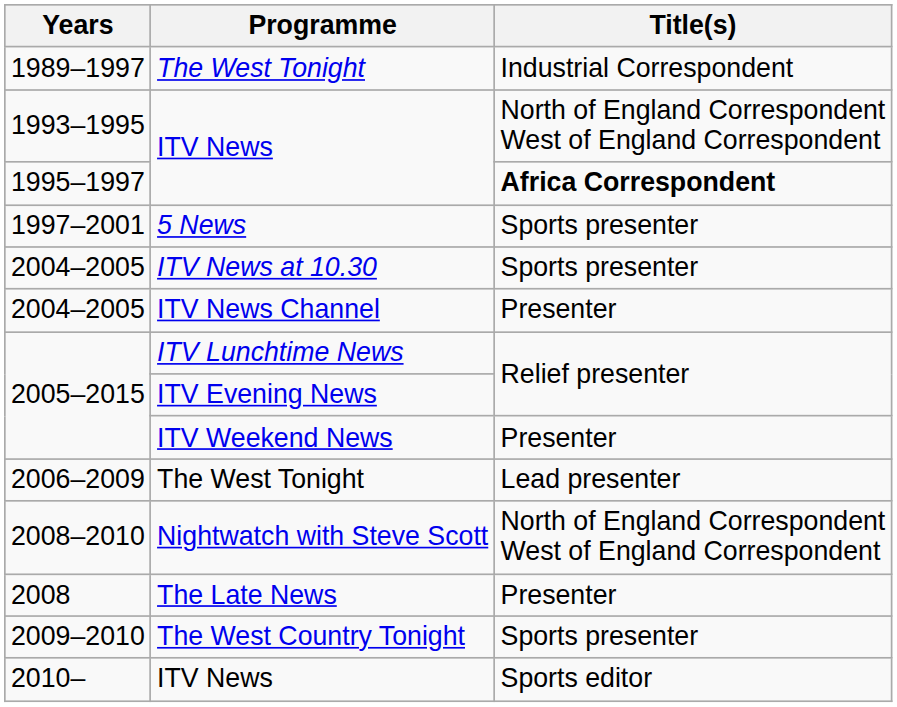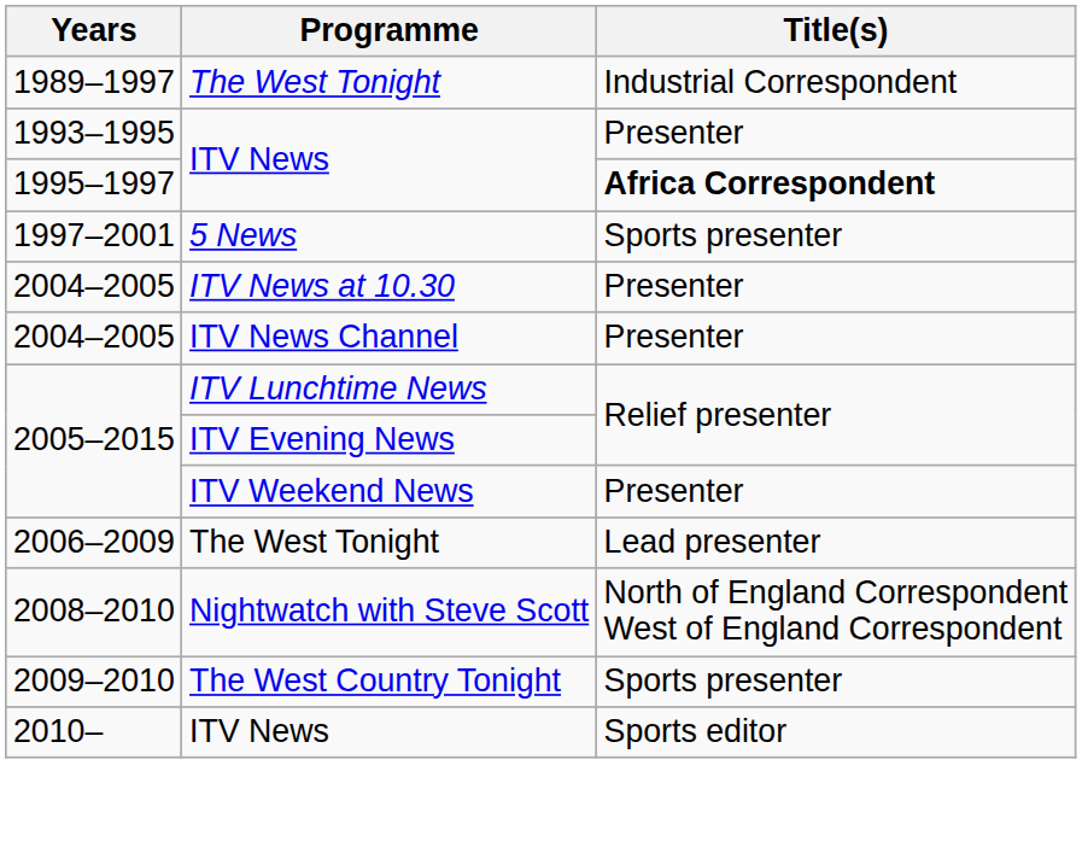1993–1995 | Title(s): North of England Correspondent West of England Correspondent -> Presenter
2004–2005 / ITV News at 10.30 | Title(s): Sports presenter -> Presenter
- row: 2008 | The Late News | Presenter
